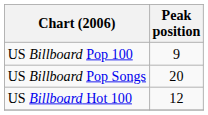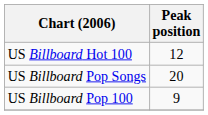rows swapped: US Billboard Hot 100 <-> US Billboard Pop 100
